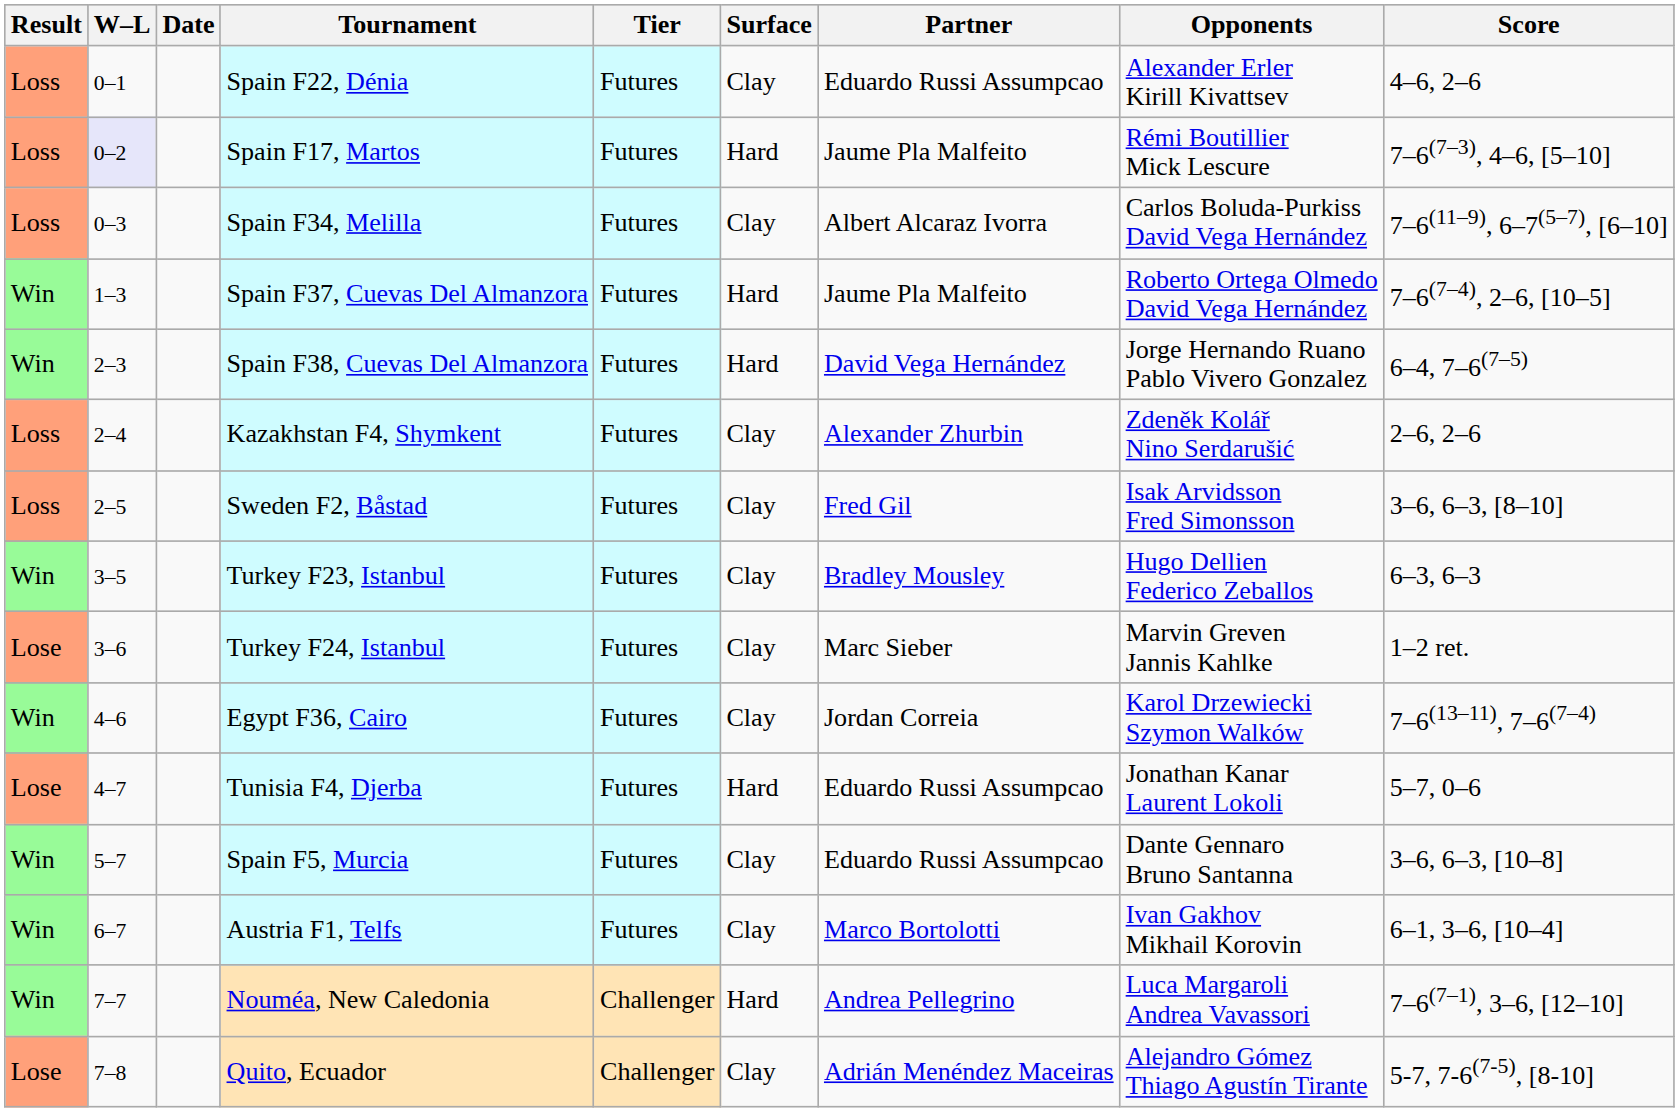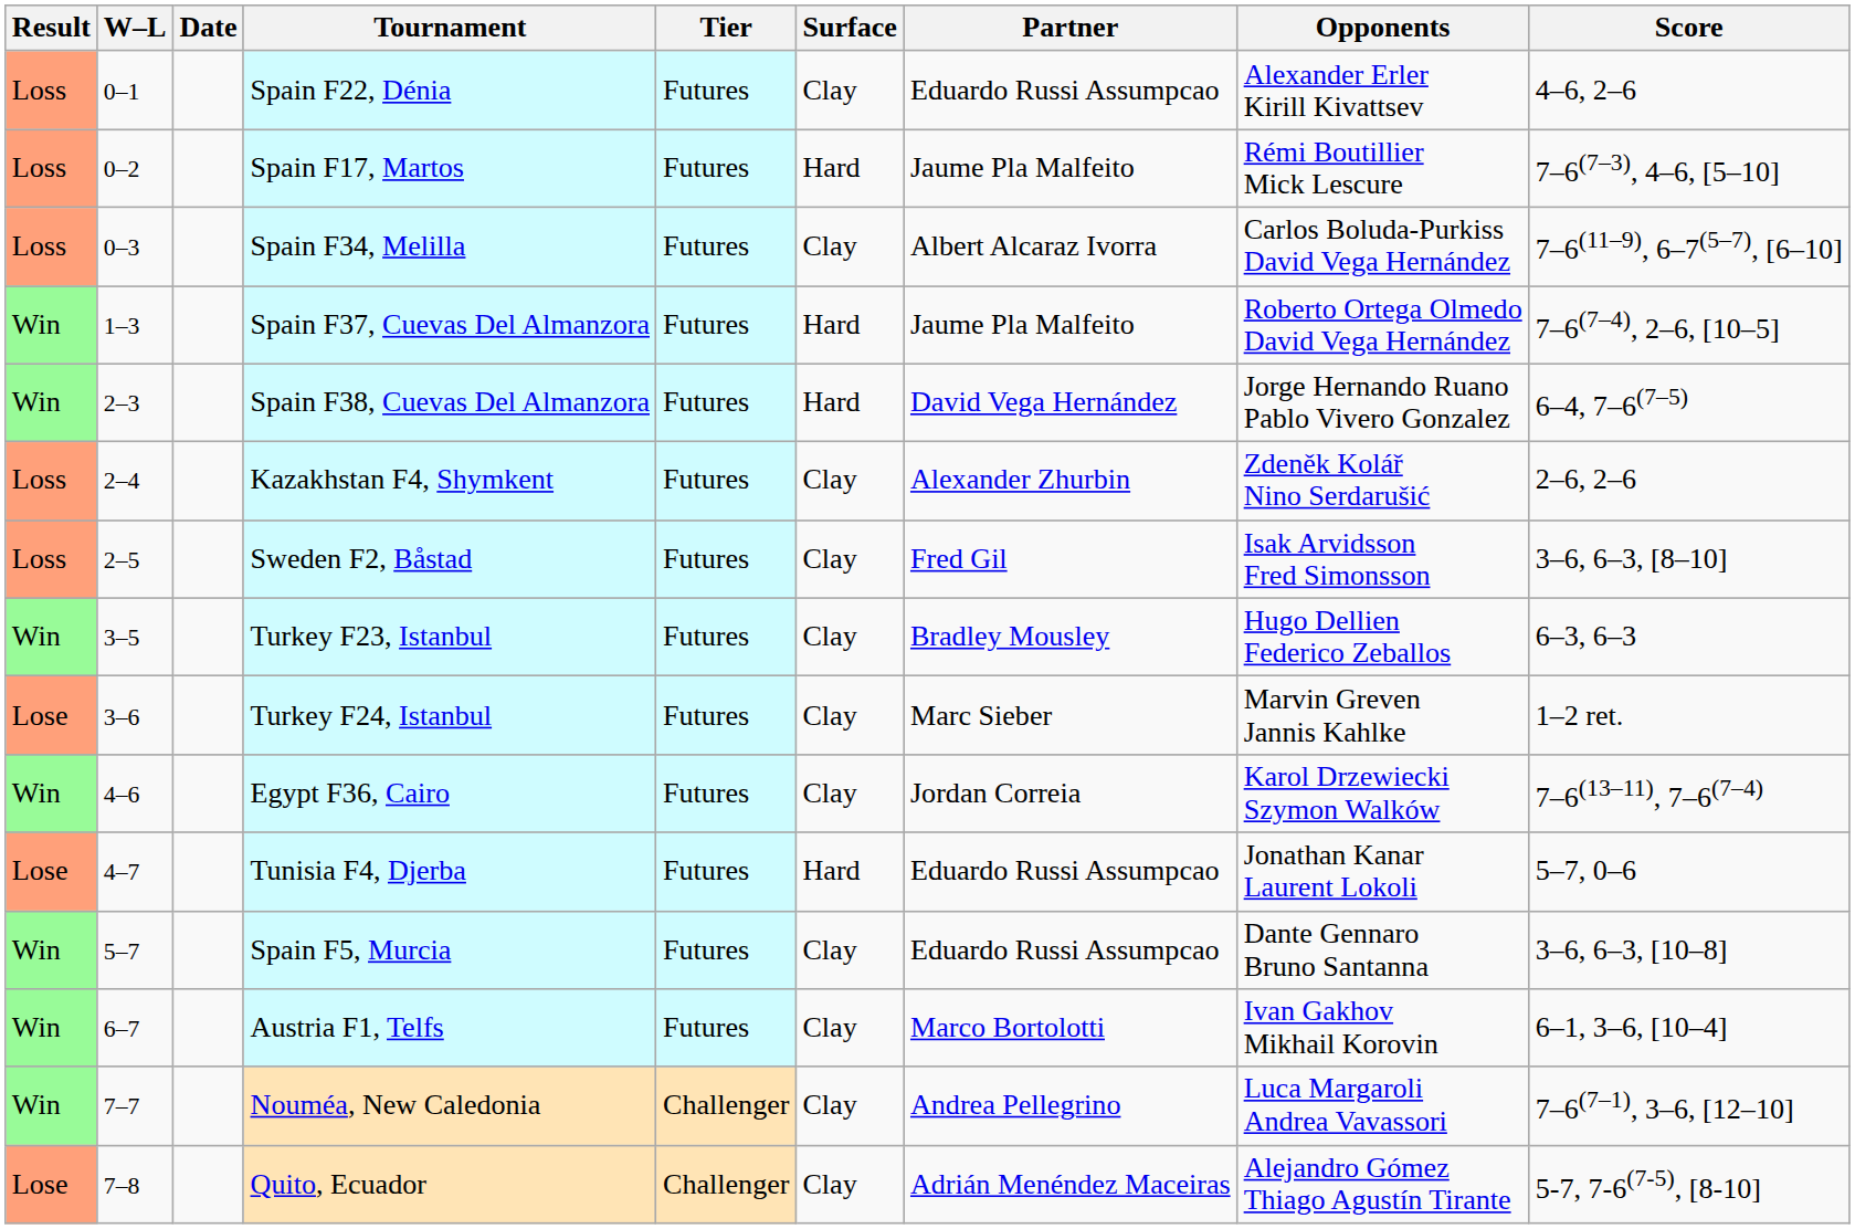Spain F17, Martos | W–L: lavender background -> no background
Nouméa, New Caledonia | Surface: Hard -> Clay
